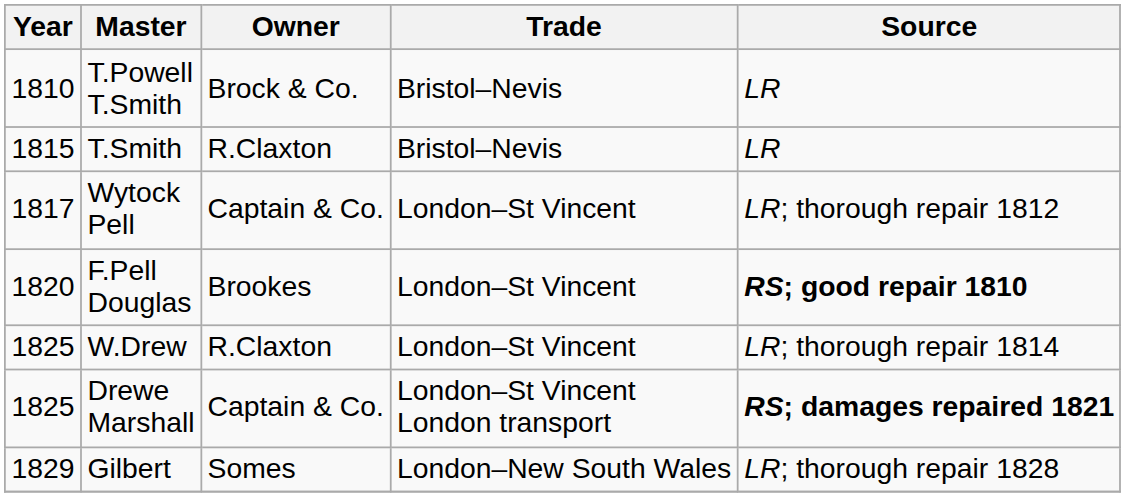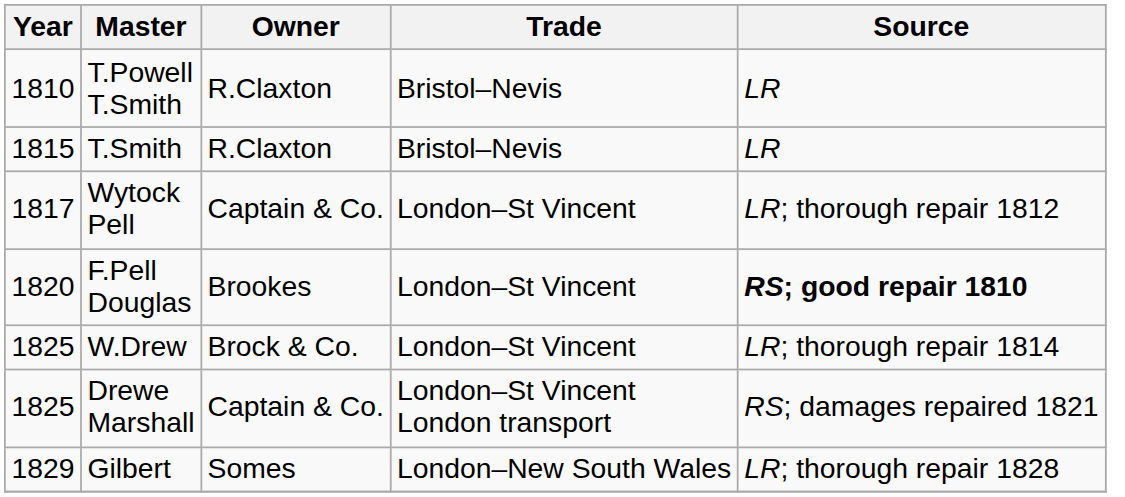T.Powell T.Smith | Owner: Brock & Co. -> R.Claxton
W.Drew | Owner: R.Claxton -> Brock & Co.
Drewe Marshall | Source: bold -> normal
